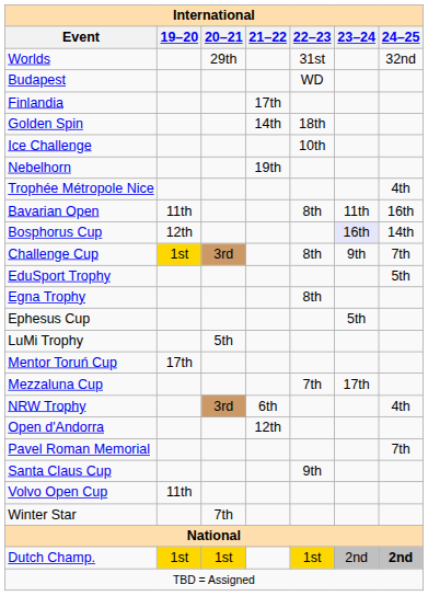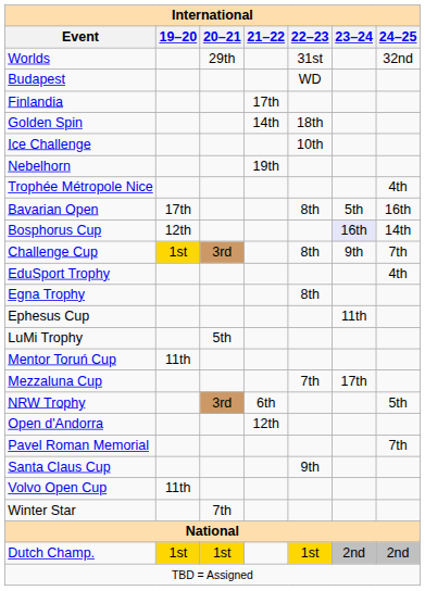Bavarian Open | 19–20: 11th -> 17th
Bavarian Open | 23–24: 11th -> 5th
EduSport Trophy | 24–25: 5th -> 4th
Ephesus Cup | 23–24: 5th -> 11th
Mentor Toruń Cup | 19–20: 17th -> 11th
NRW Trophy | 24–25: 4th -> 5th
Dutch Champ. | 24–25: bold -> normal
